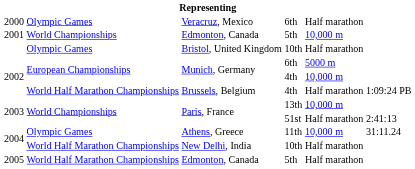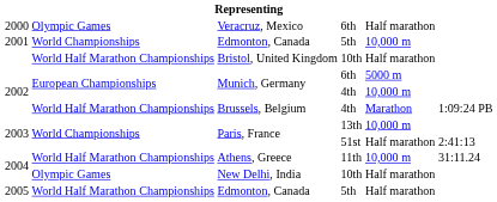Bristol, United Kingdom | column 2: Olympic Games -> World Half Marathon Championships
Brussels, Belgium | column 5: Half marathon -> Marathon
Athens, Greece | column 2: Olympic Games -> World Half Marathon Championships
New Delhi, India | column 2: World Half Marathon Championships -> Olympic Games
